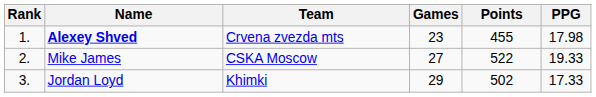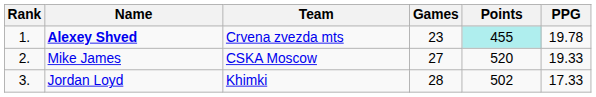Alexey Shved | Points: no background -> paleturquoise background
Alexey Shved | PPG: 17.98 -> 19.78
Mike James | Points: 522 -> 520
Jordan Loyd | Games: 29 -> 28
